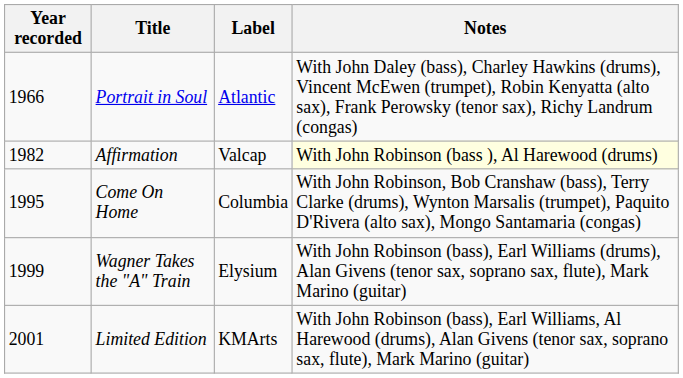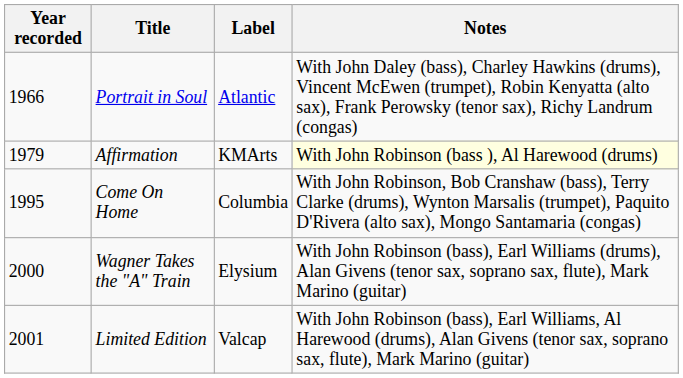Affirmation | Year recorded: 1982 -> 1979
Affirmation | Label: Valcap -> KMArts
Wagner Takes the "A" Train | Year recorded: 1999 -> 2000
Limited Edition | Label: KMArts -> Valcap
